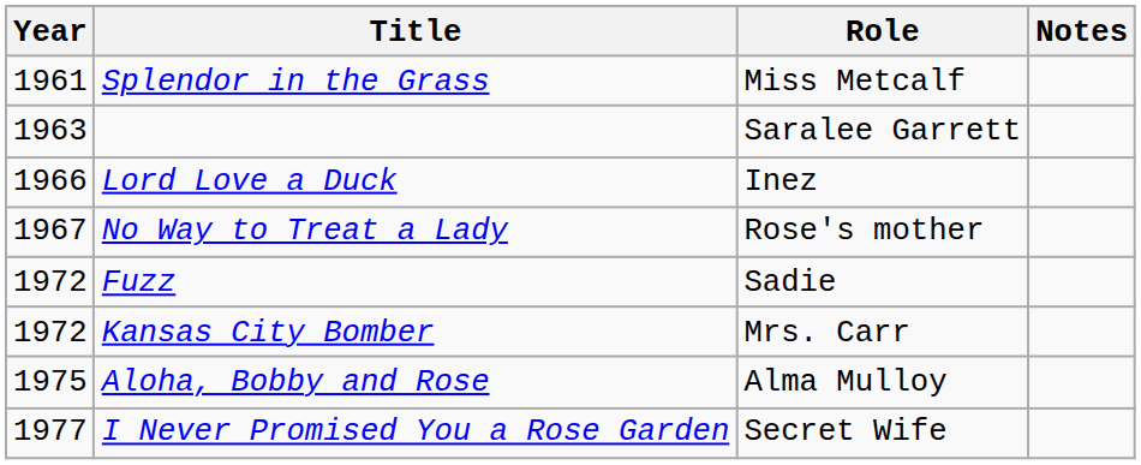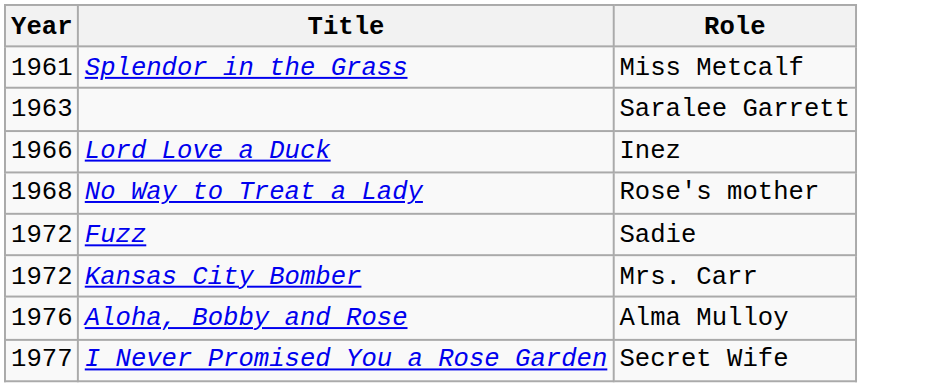- column: Notes
No Way to Treat a Lady | Year: 1967 -> 1968
Aloha, Bobby and Rose | Year: 1975 -> 1976
